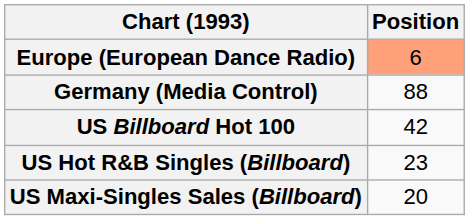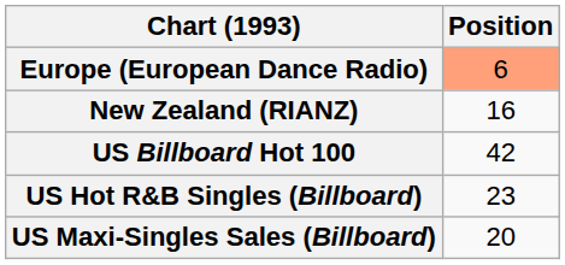- row: Germany (Media Control) | 88
+ row: New Zealand (RIANZ) | 16
